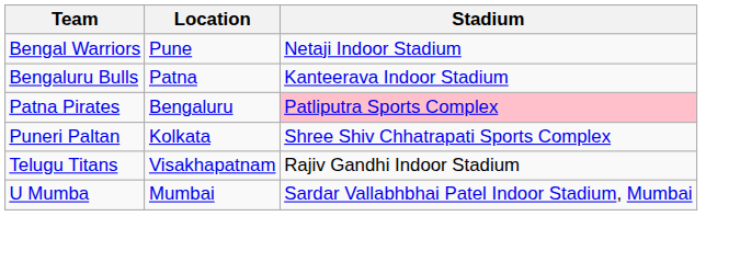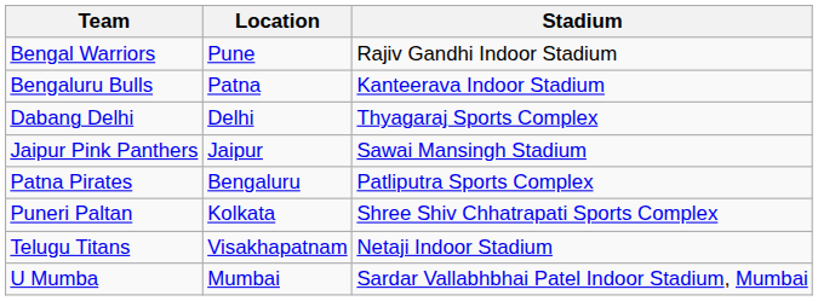Bengal Warriors | Stadium: Netaji Indoor Stadium -> Rajiv Gandhi Indoor Stadium
+ row: Dabang Delhi | Delhi | Thyagaraj Sports Complex
+ row: Jaipur Pink Panthers | Jaipur | Sawai Mansingh Stadium
Patna Pirates | Stadium: pink background -> no background
Telugu Titans | Stadium: Rajiv Gandhi Indoor Stadium -> Netaji Indoor Stadium
